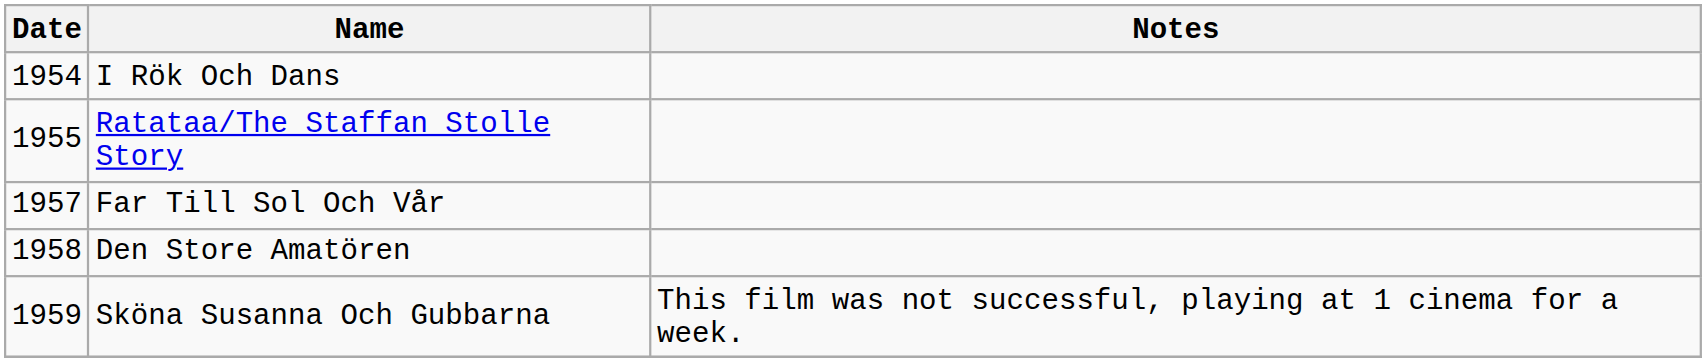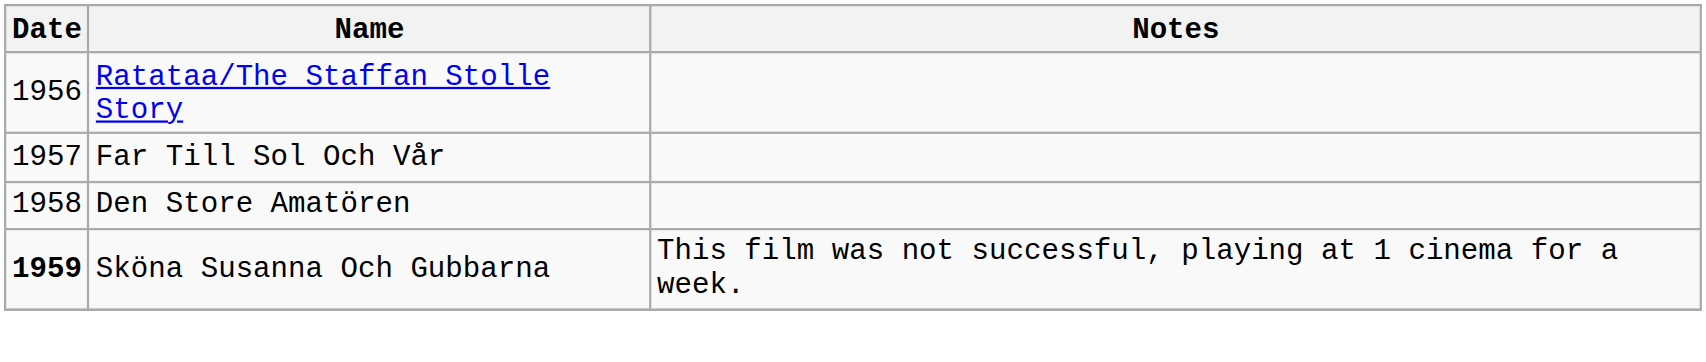- row: 1954 | I Rök Och Dans
Ratataa/The Staffan Stolle Story | Date: 1955 -> 1956
Sköna Susanna Och Gubbarna | Date: normal -> bold
